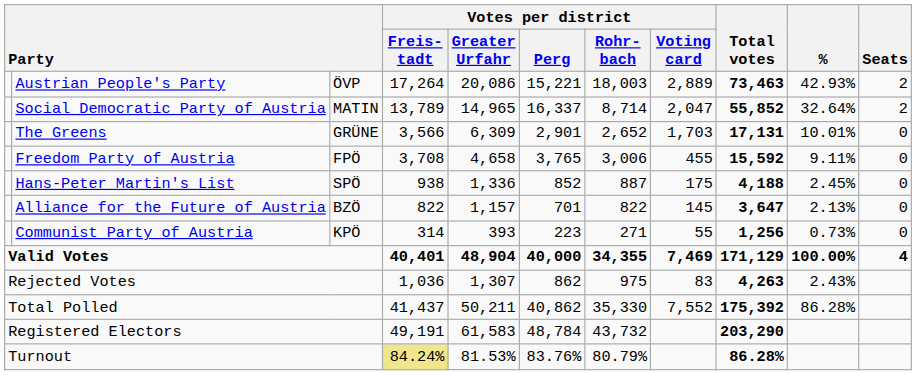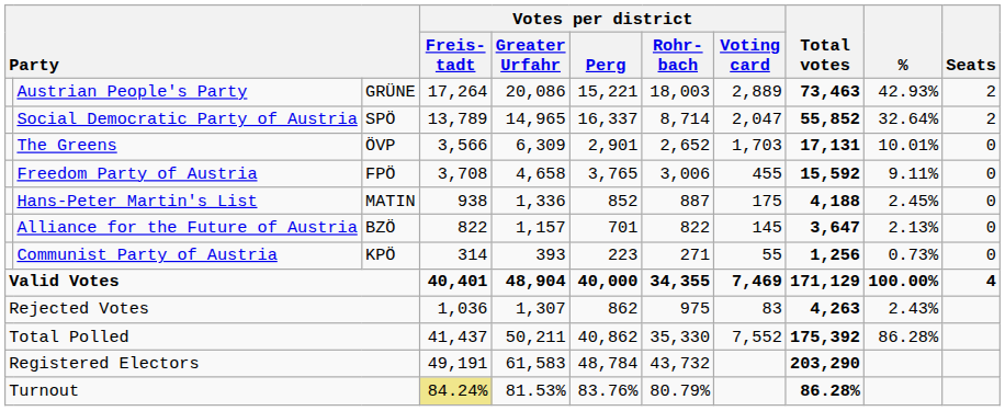Austrian People's Party | column 3: ÖVP -> GRÜNE
Social Democratic Party of Austria | column 3: MATIN -> SPÖ
The Greens | column 3: GRÜNE -> ÖVP
Hans-Peter Martin's List | column 3: SPÖ -> MATIN
